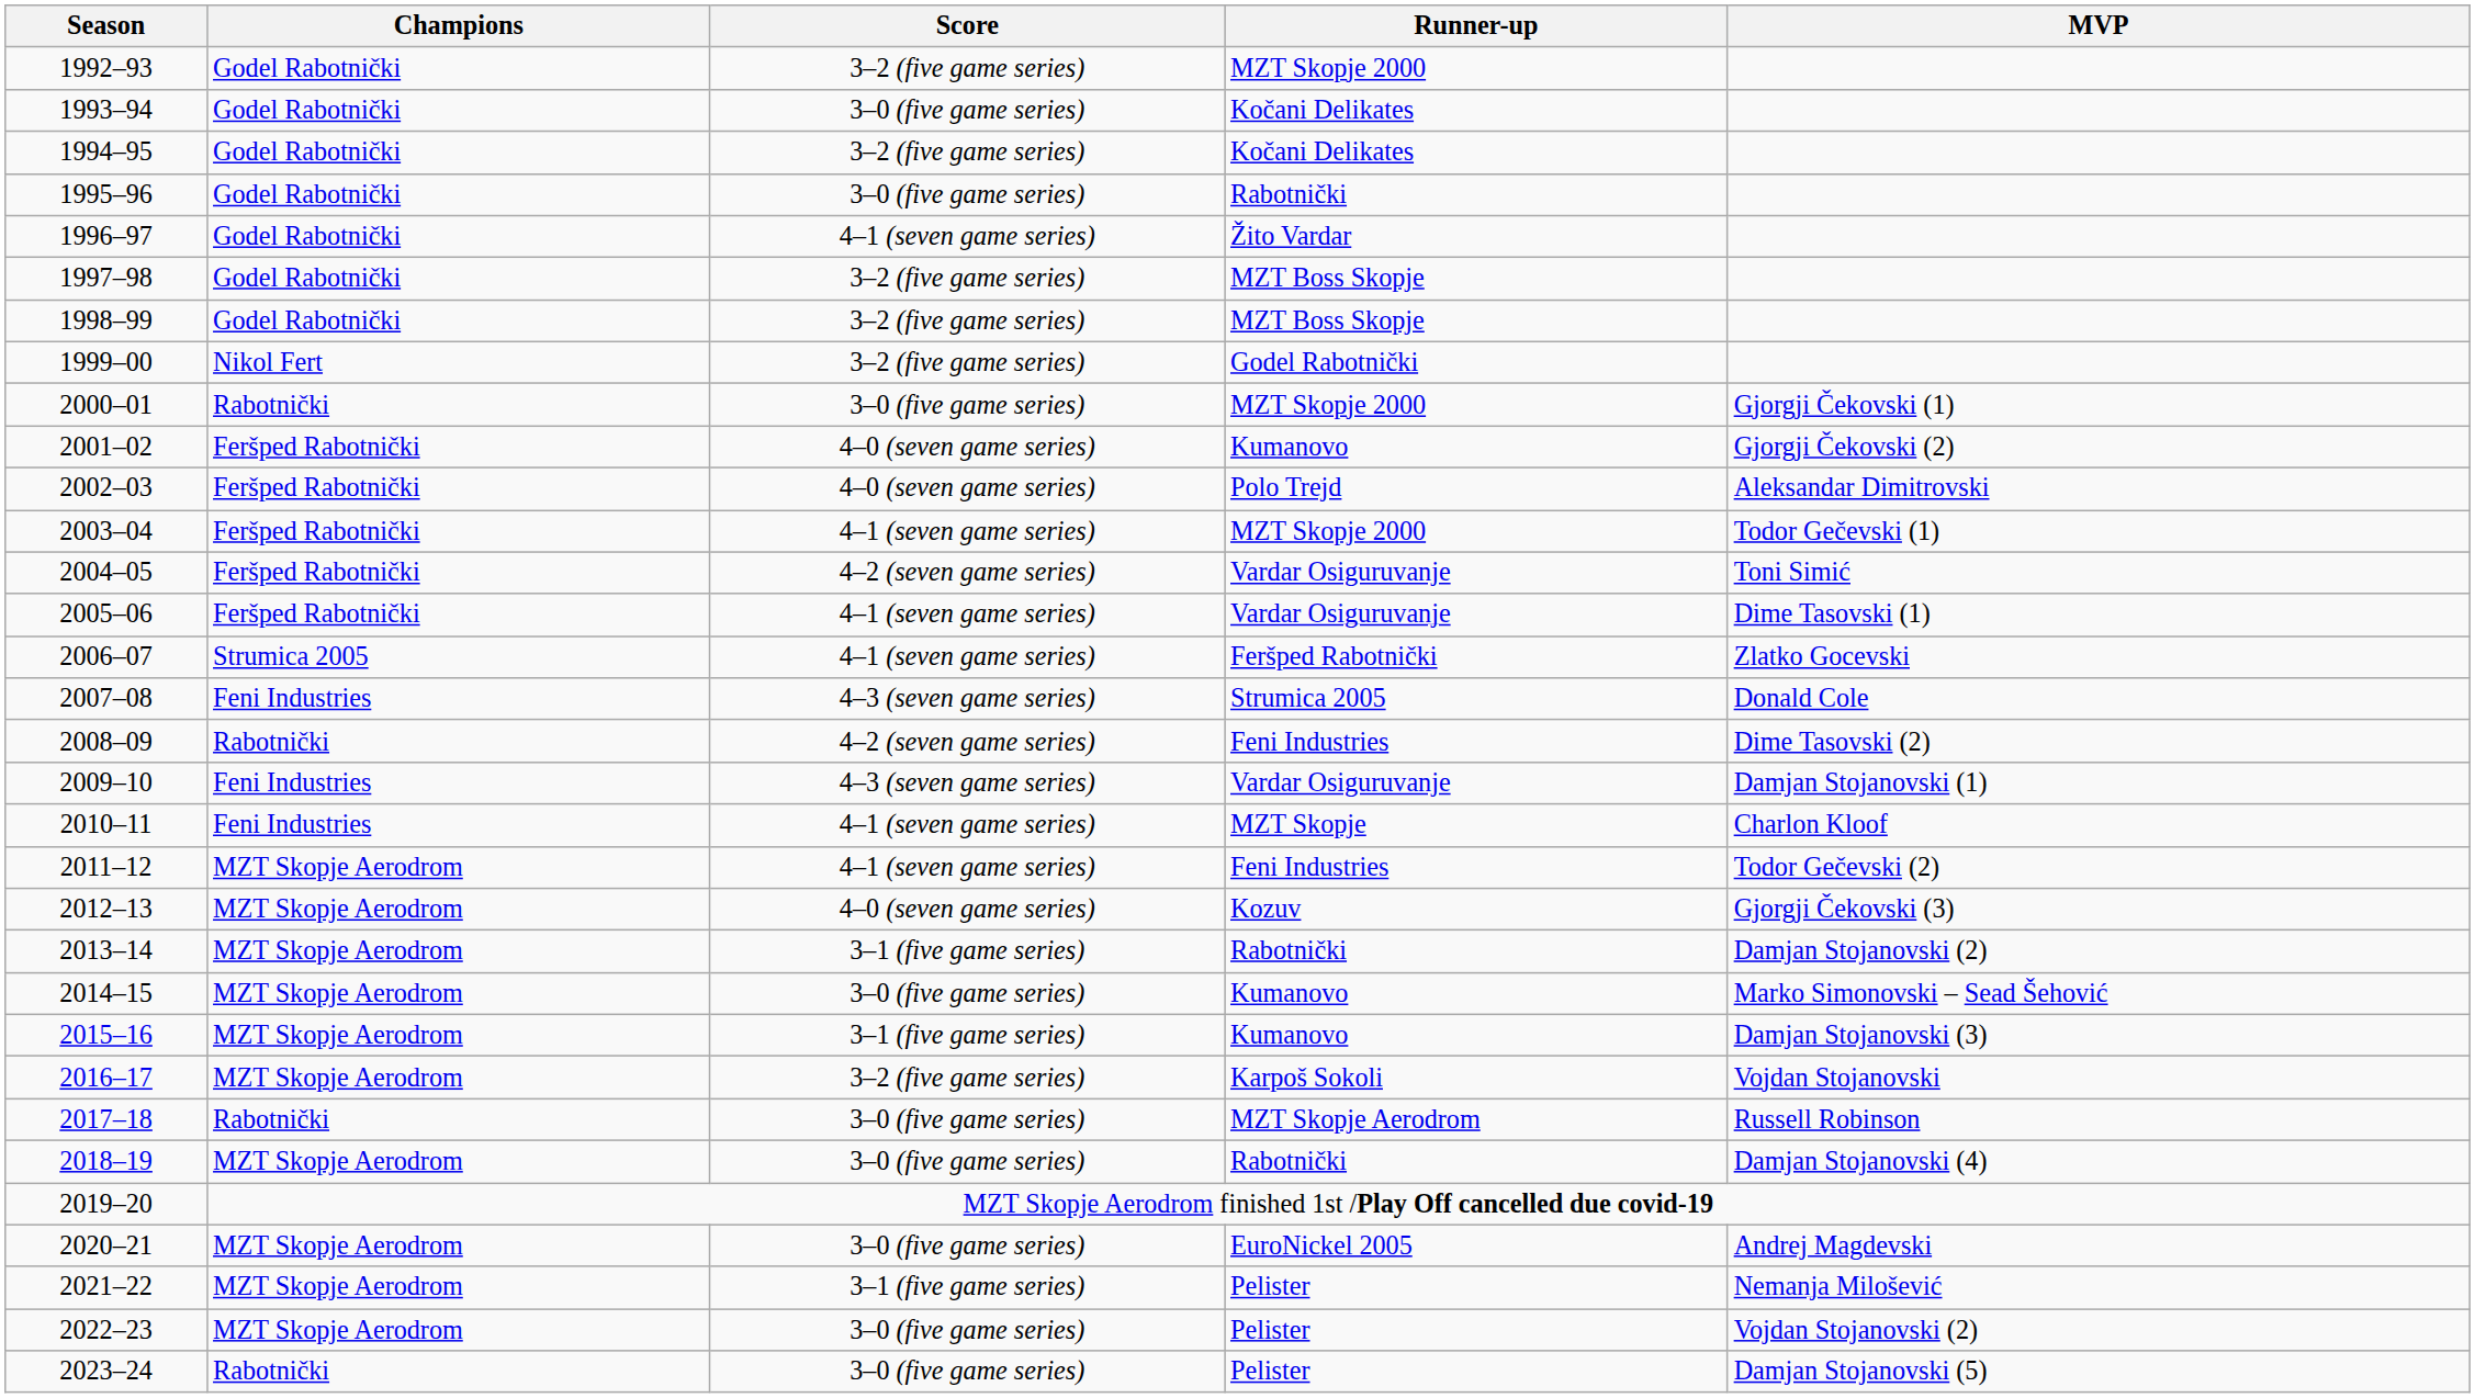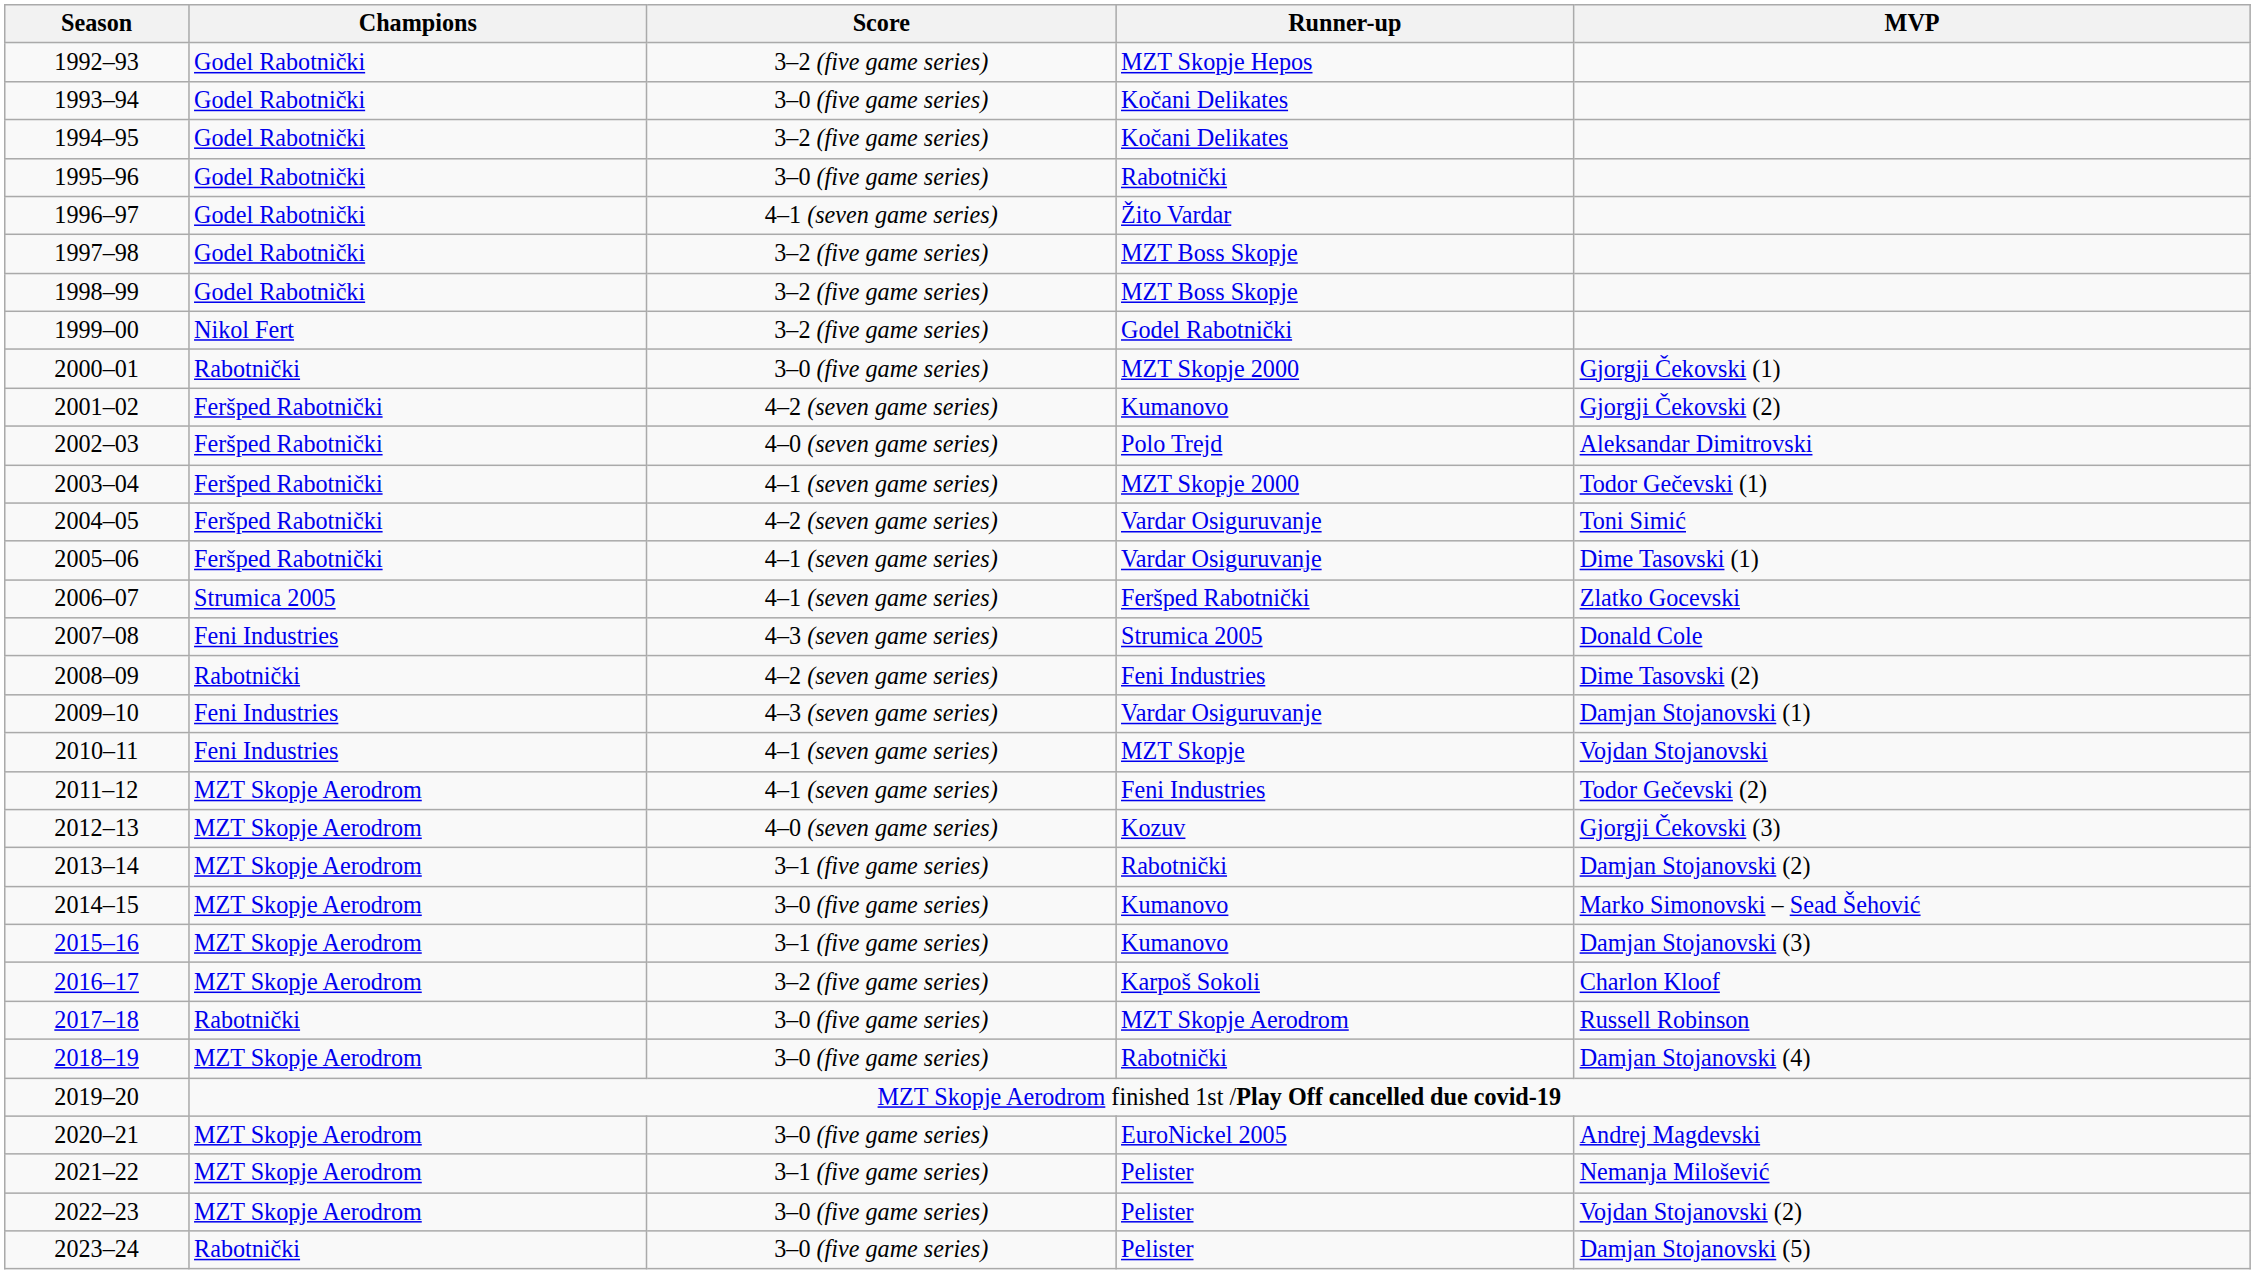1992–93 | Runner-up: MZT Skopje 2000 -> MZT Skopje Hepos
2001–02 | Score: 4–0 (seven game series) -> 4–2 (seven game series)
2010–11 | MVP: Charlon Kloof -> Vojdan Stojanovski
2016–17 | MVP: Vojdan Stojanovski -> Charlon Kloof
